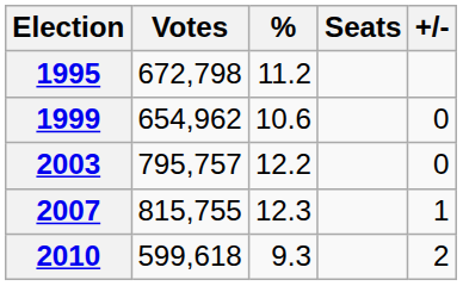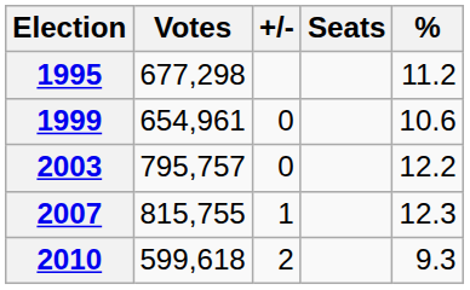columns swapped: % <-> +/-
1995 | Votes: 672,798 -> 677,298
1999 | Votes: 654,962 -> 654,961
